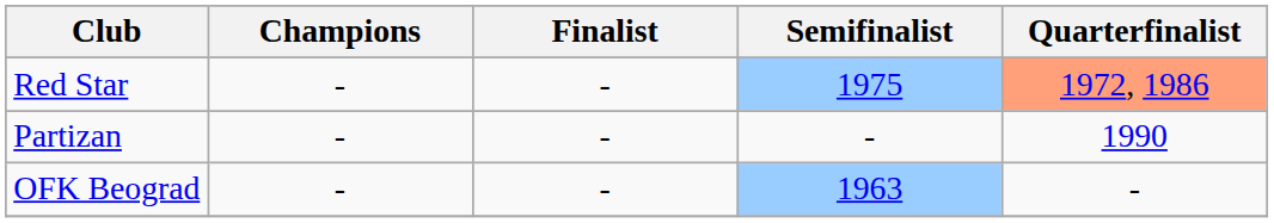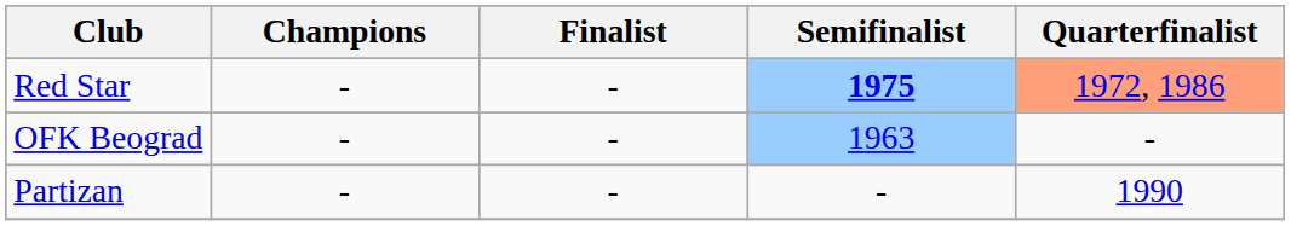Red Star | Semifinalist: normal -> bold
rows swapped: OFK Beograd <-> Partizan
